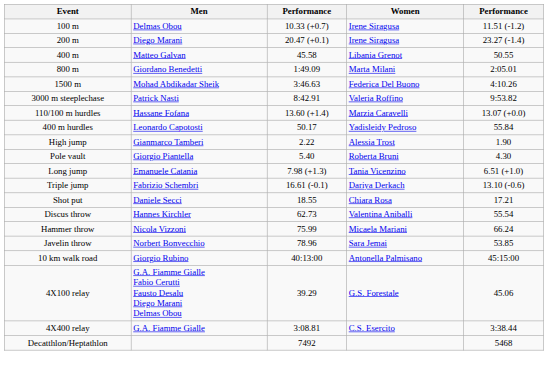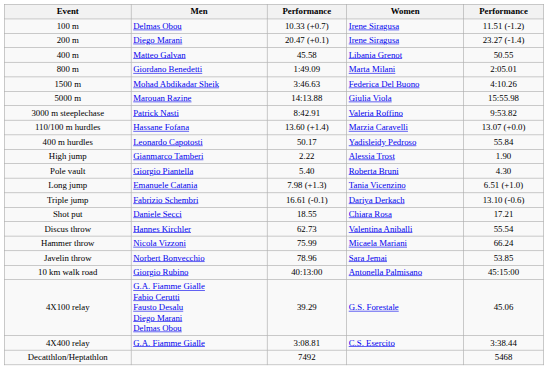+ row: 5000 m | Marouan Razine | 14:13.88 | Giulia Viola | 15:55.98
